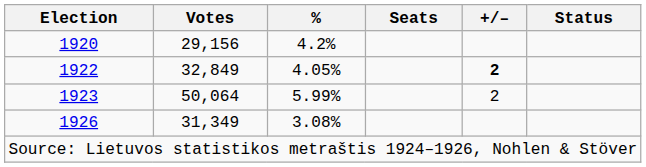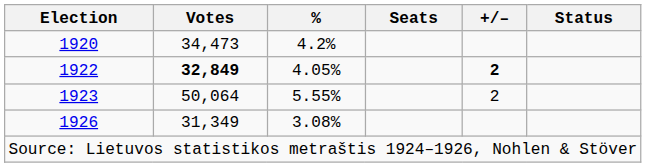1920 | Votes: 29,156 -> 34,473
1922 | Votes: normal -> bold
1923 | %: 5.99% -> 5.55%
